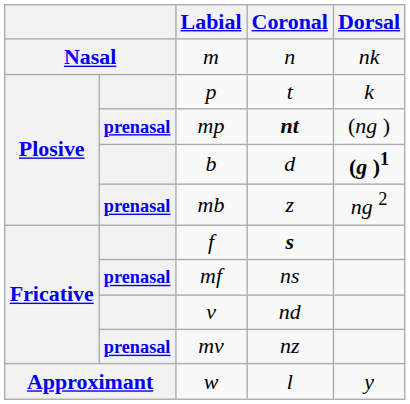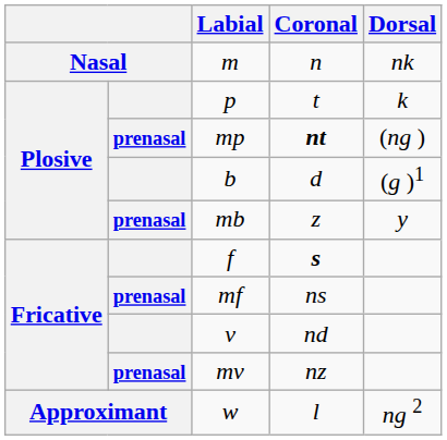b | Dorsal: bold -> normal
mb | Dorsal: ng 2 -> y
w | Dorsal: y -> ng 2
